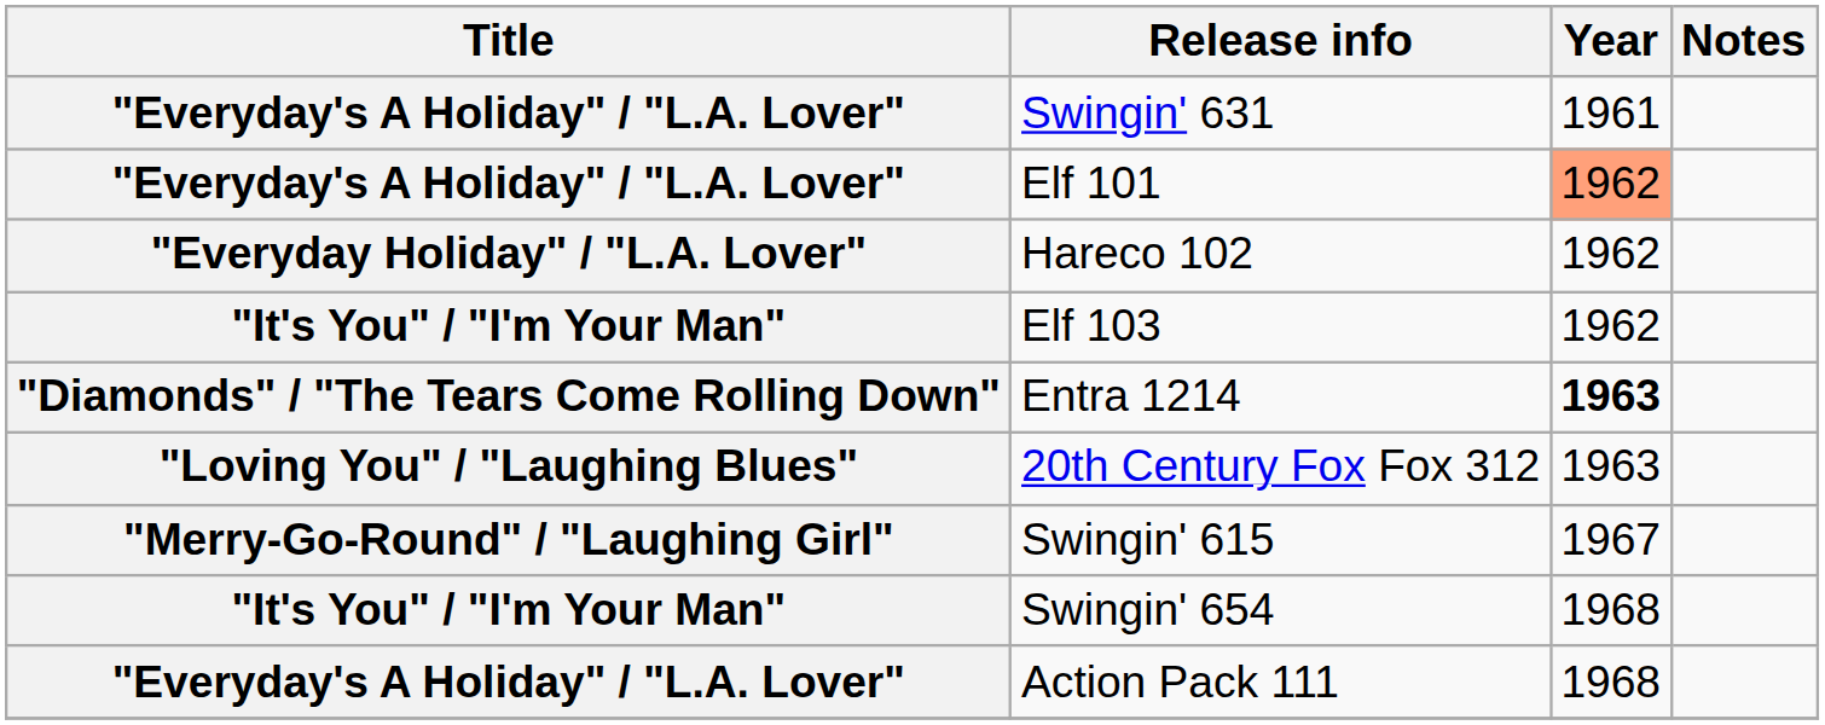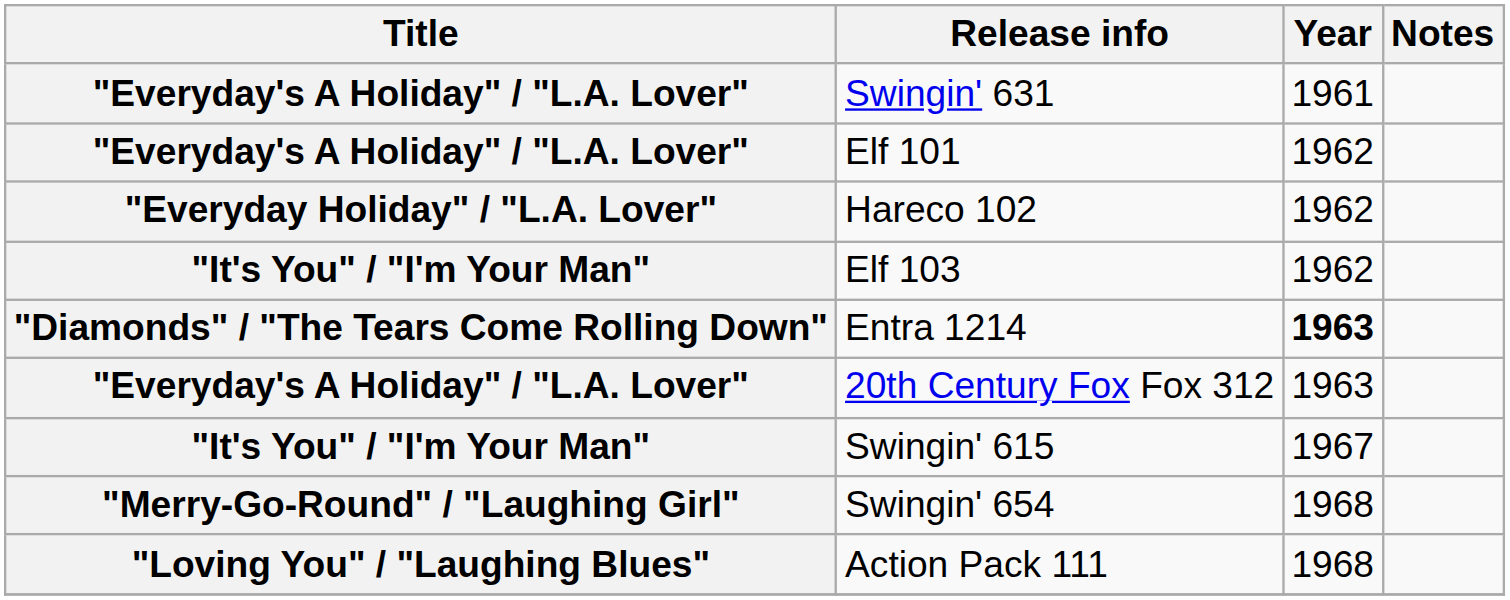Elf 101 | Year: lightsalmon background -> no background
20th Century Fox Fox 312 | Title: "Loving You" / "Laughing Blues" -> "Everyday's A Holiday" / "L.A. Lover"
Swingin' 615 | Title: "Merry-Go-Round" / "Laughing Girl" -> "It's You" / "I'm Your Man"
Swingin' 654 | Title: "It's You" / "I'm Your Man" -> "Merry-Go-Round" / "Laughing Girl"
Action Pack 111 | Title: "Everyday's A Holiday" / "L.A. Lover" -> "Loving You" / "Laughing Blues"
